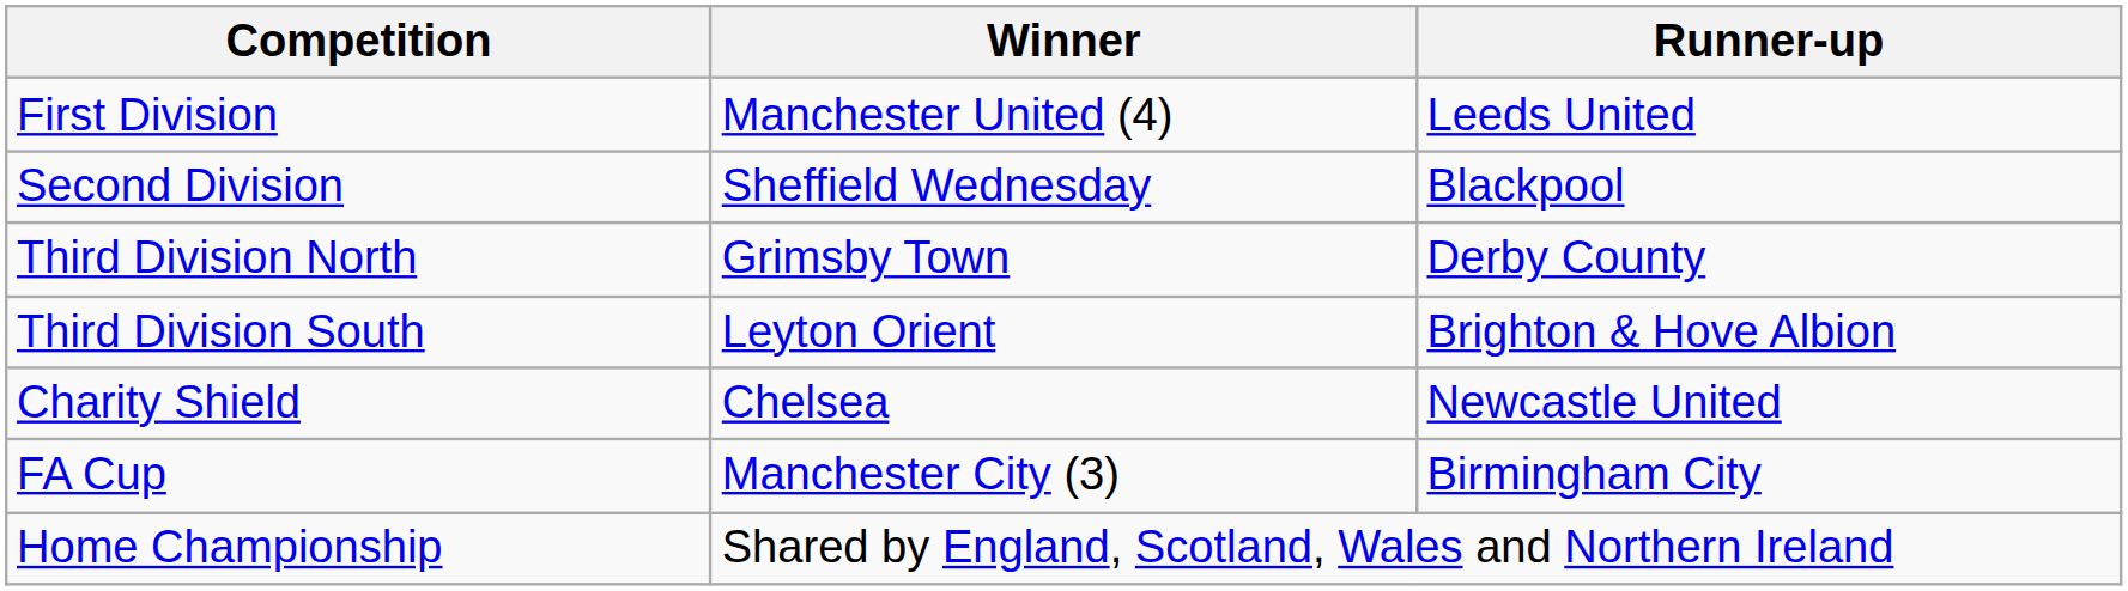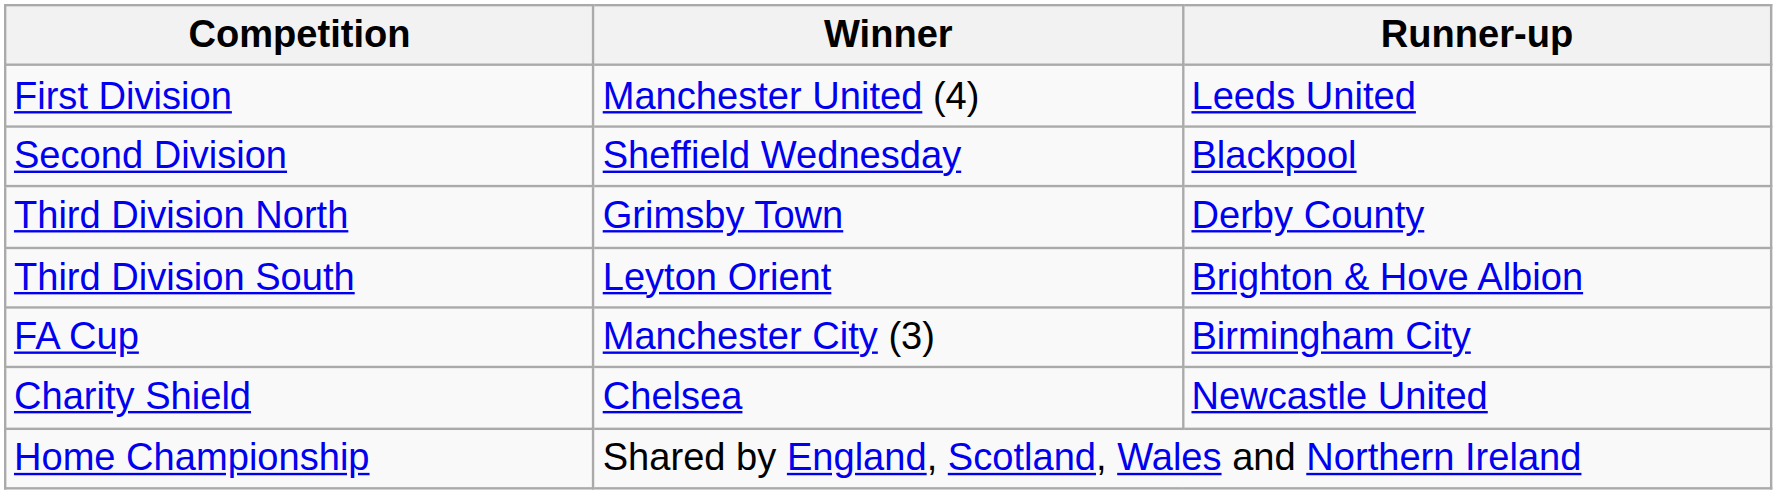rows swapped: FA Cup <-> Charity Shield
